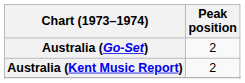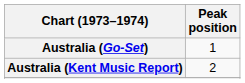Australia (Go-Set) | Peak position: 2 -> 1
